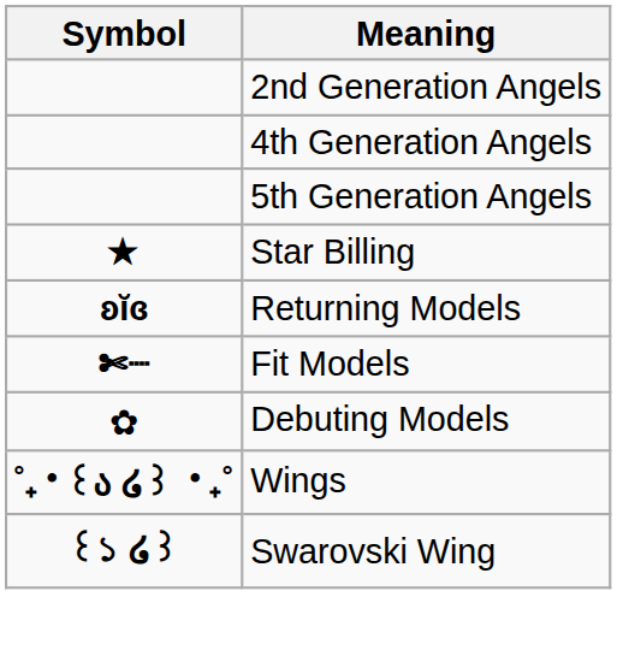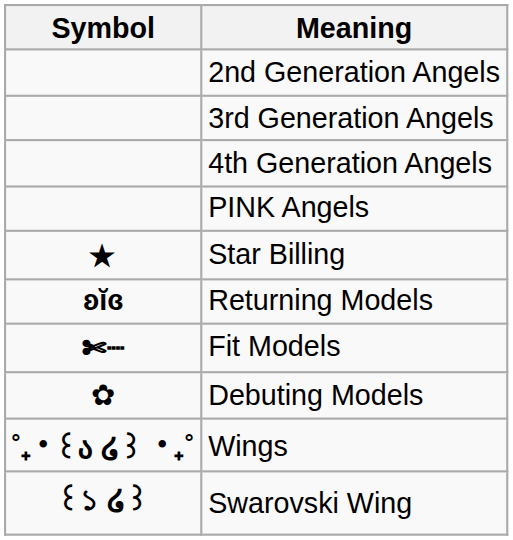+ row: 3rd Generation Angels
- row: 5th Generation Angels
+ row: PINK Angels
